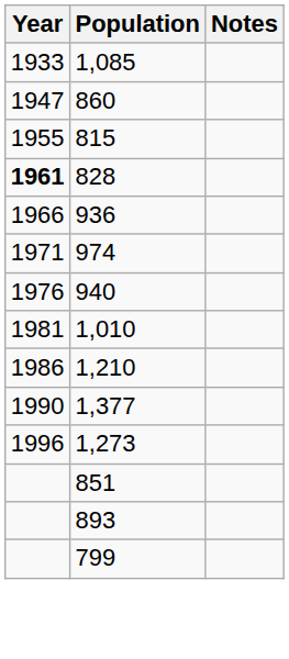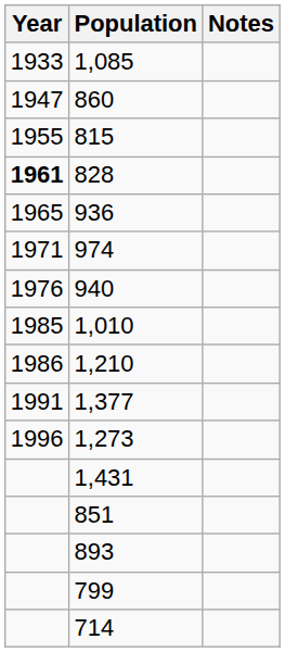936 | Year: 1966 -> 1965
1,010 | Year: 1981 -> 1985
1,377 | Year: 1990 -> 1991
+ row: 1,431
+ row: 714
